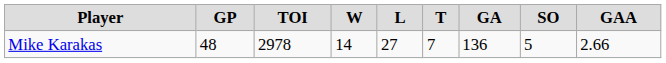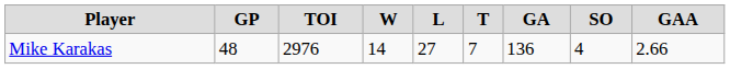Mike Karakas | TOI: 2978 -> 2976
Mike Karakas | SO: 5 -> 4
